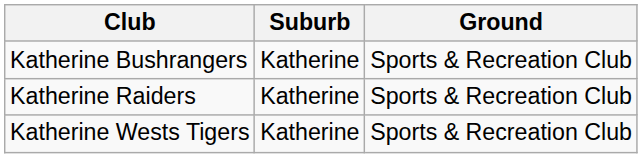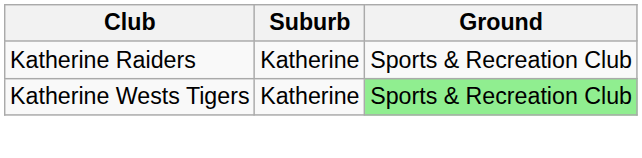- row: Katherine Bushrangers | Katherine | Sports & Recreation Club
Katherine Wests Tigers | Ground: no background -> lightgreen background
